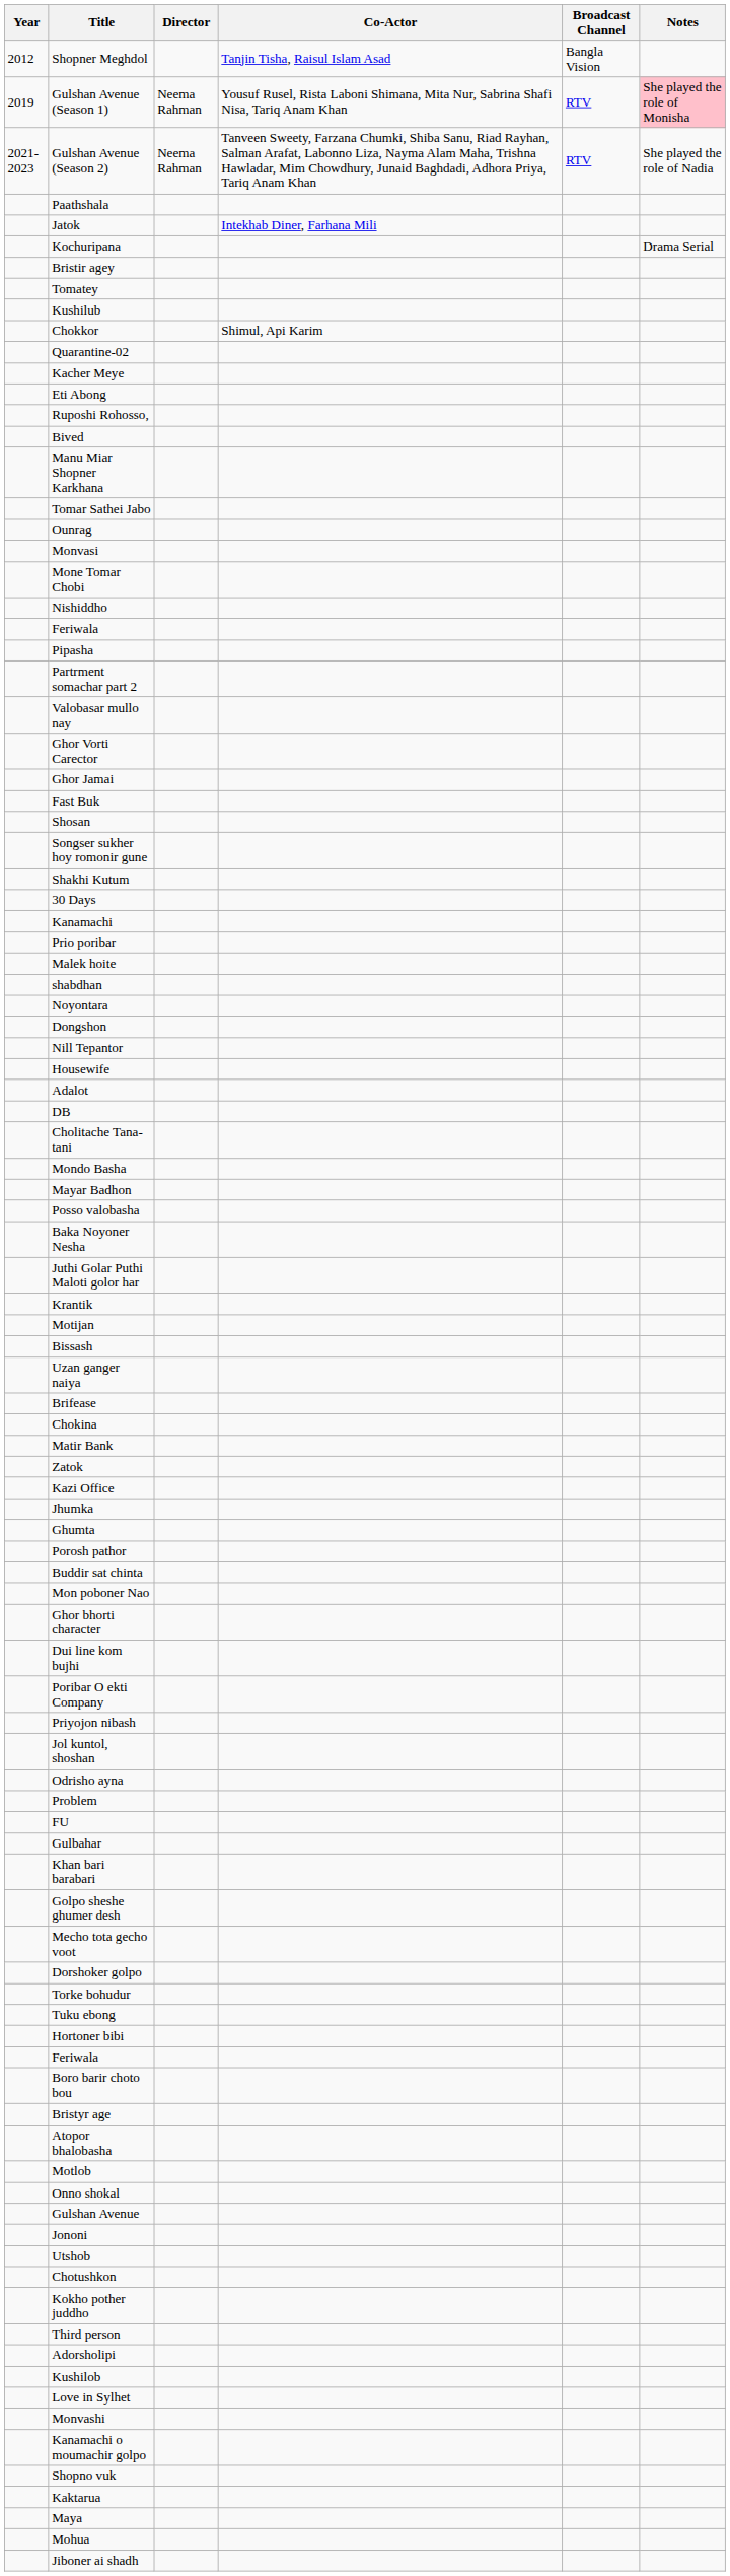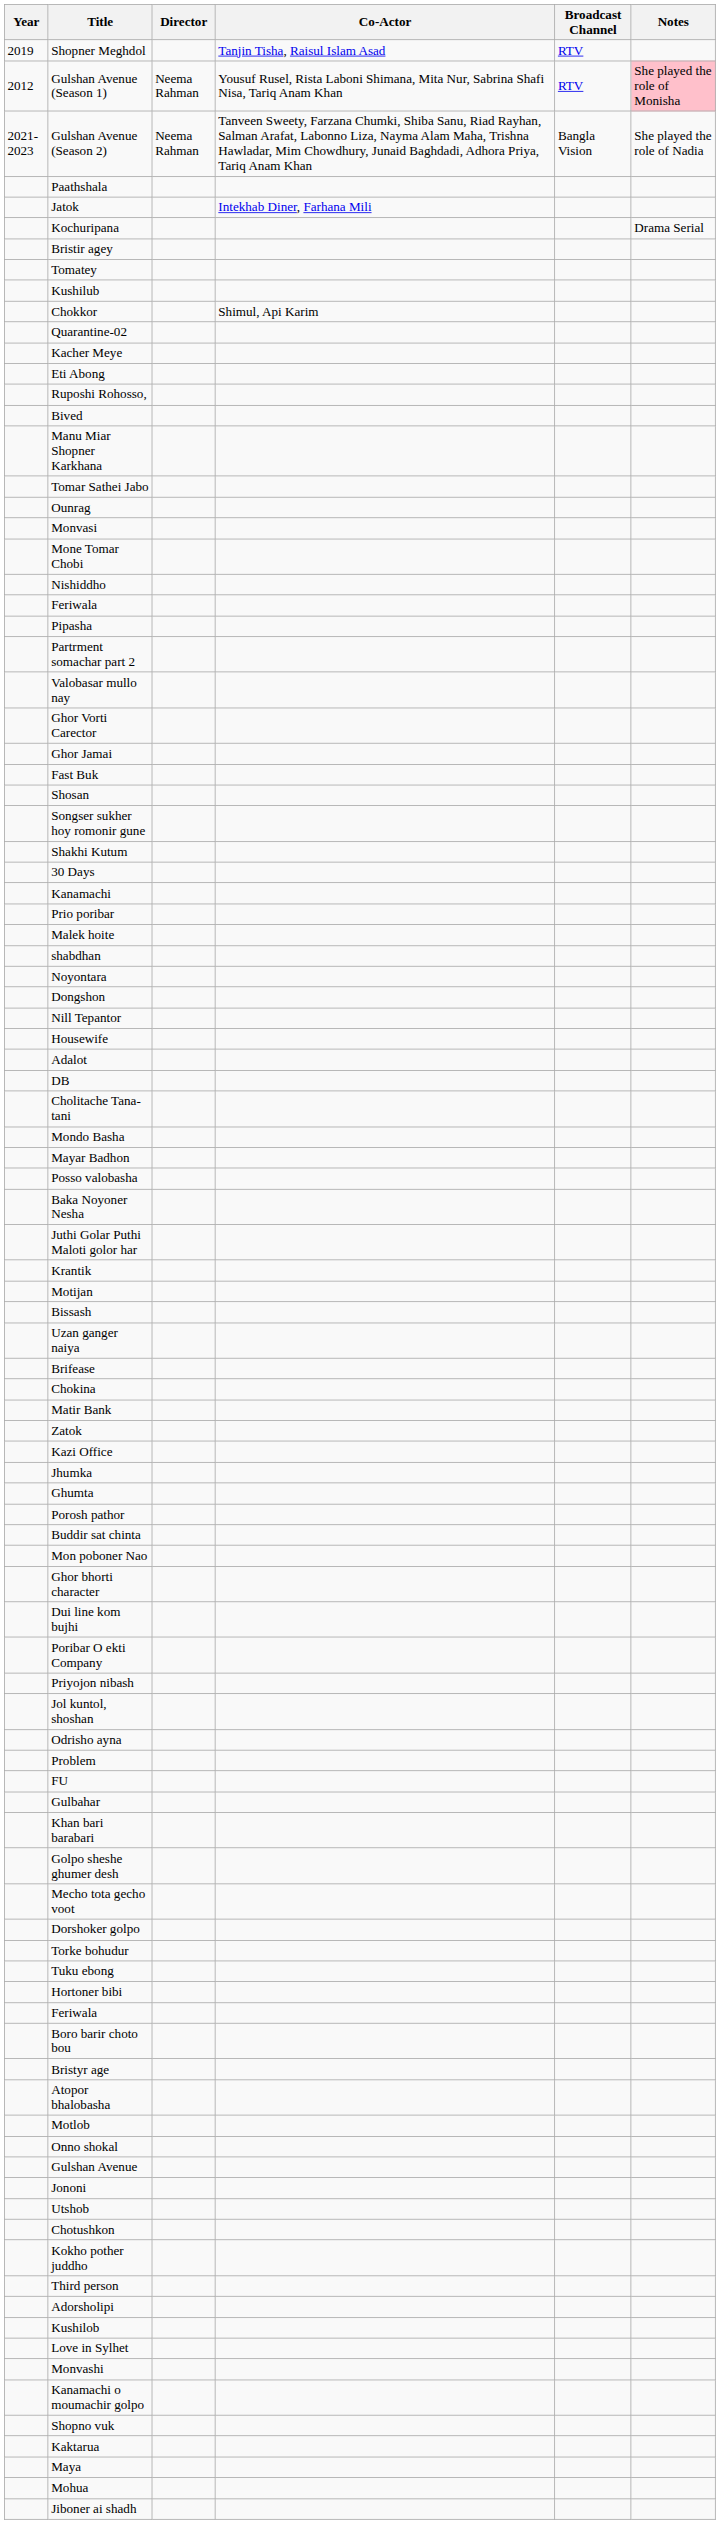Shopner Meghdol | Year: 2012 -> 2019
Shopner Meghdol | Broadcast Channel: Bangla Vision -> RTV
Gulshan Avenue (Season 1) | Year: 2019 -> 2012
Gulshan Avenue (Season 2) | Broadcast Channel: RTV -> Bangla Vision
